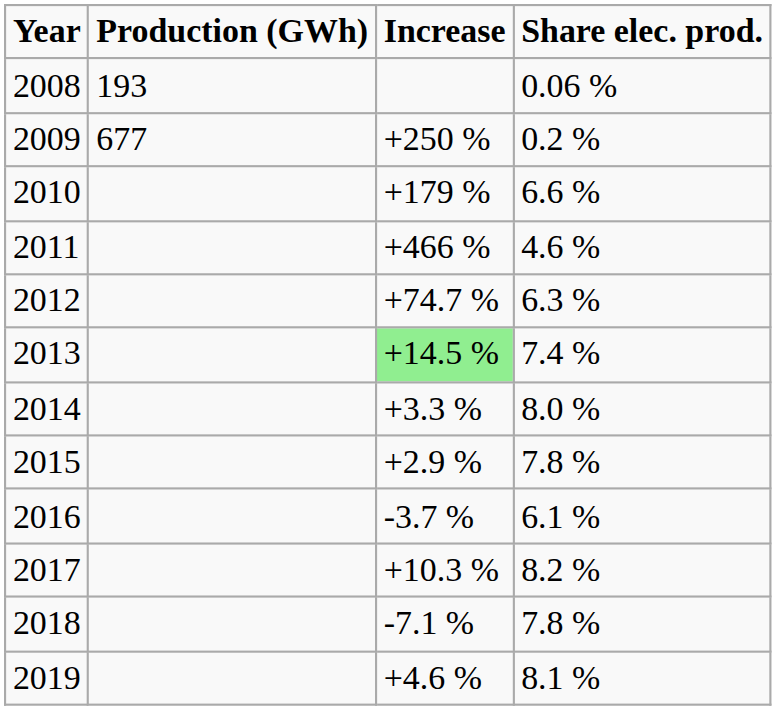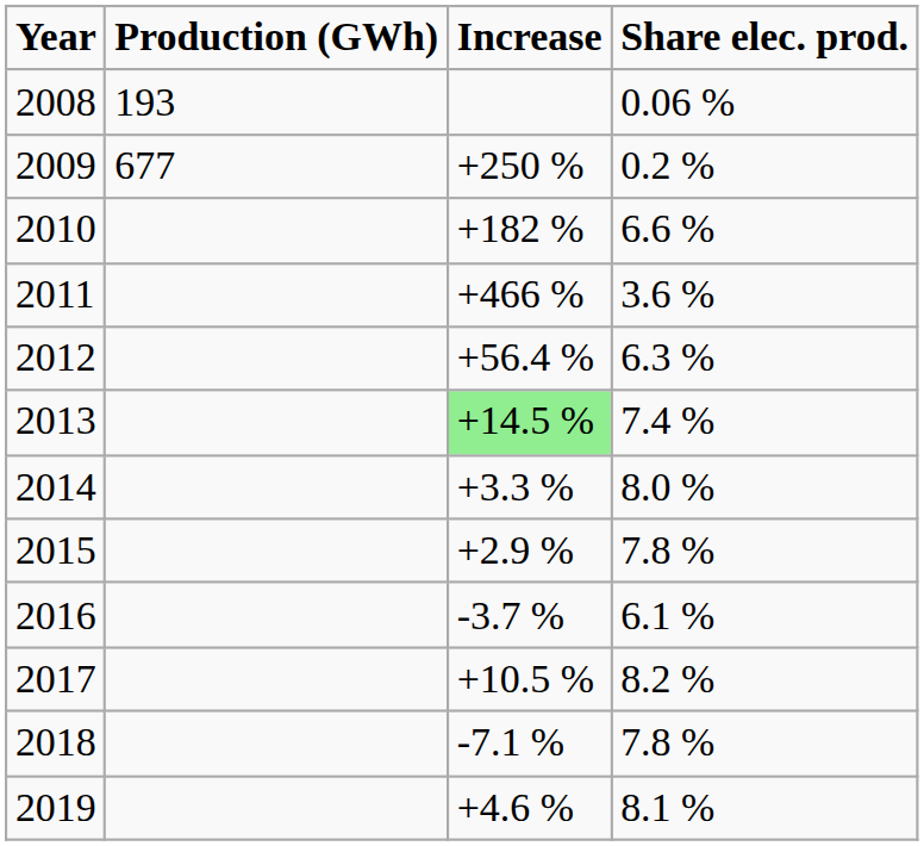2010 | Increase: +179 % -> +182 %
2011 | Share elec. prod.: 4.6 % -> 3.6 %
2012 | Increase: +74.7 % -> +56.4 %
2017 | Increase: +10.3 % -> +10.5 %
